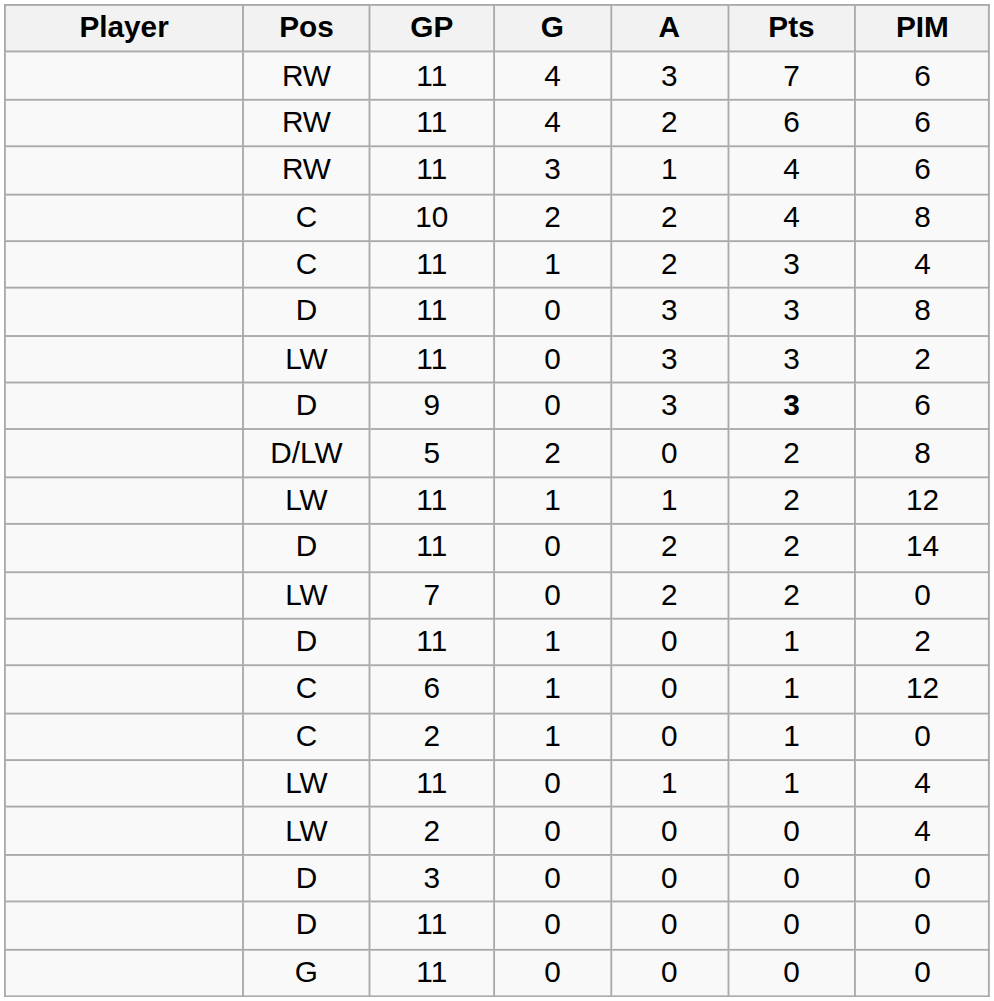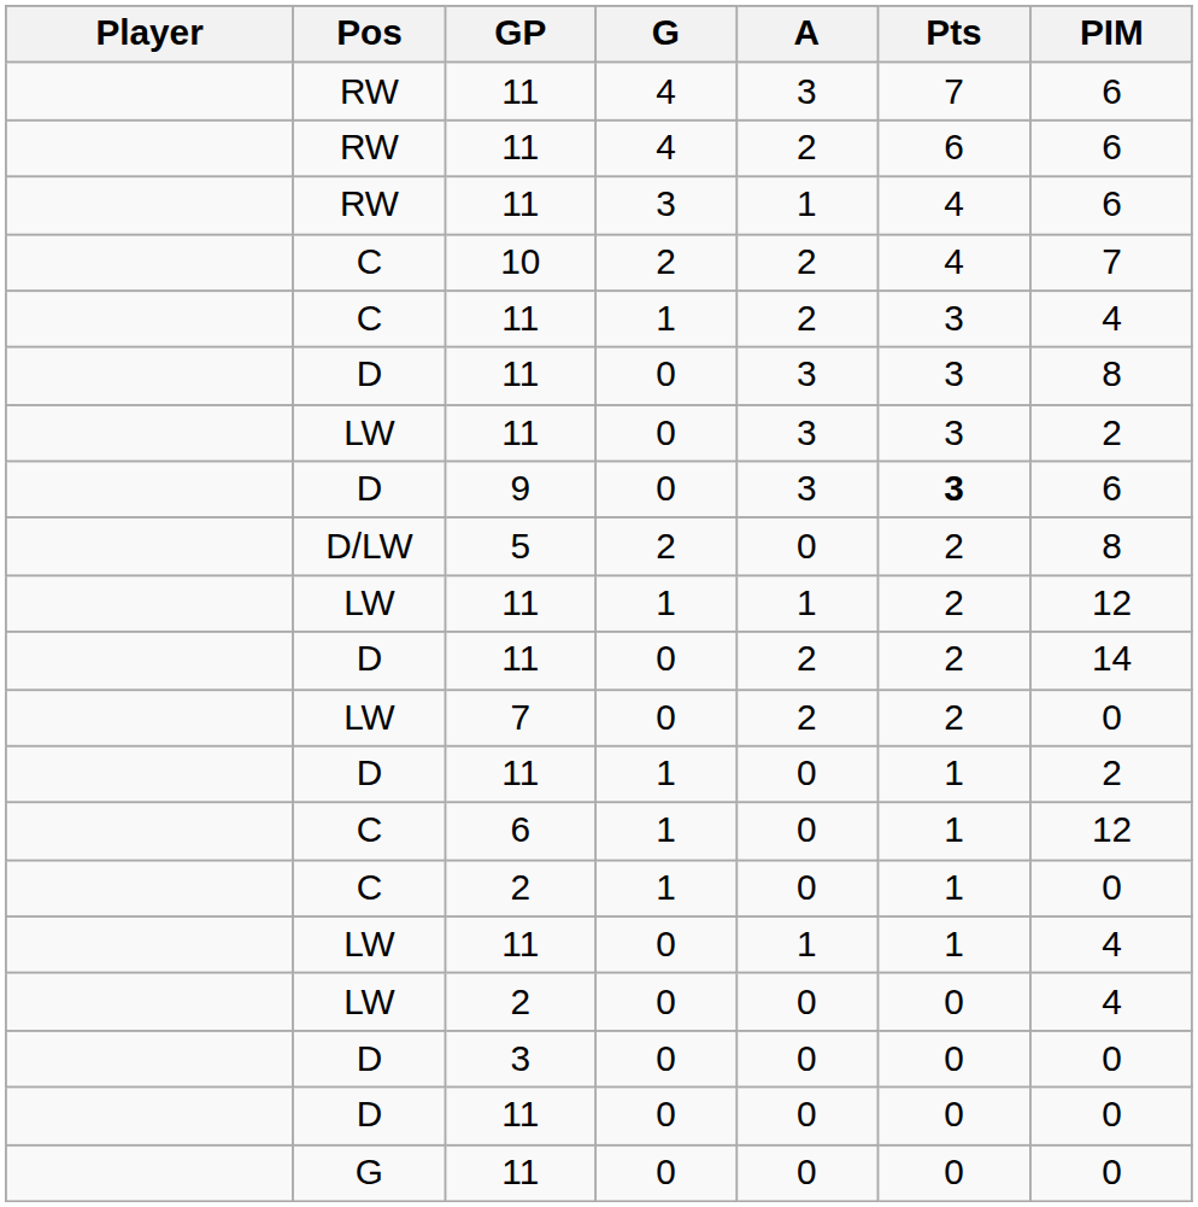10 | PIM: 8 -> 7
